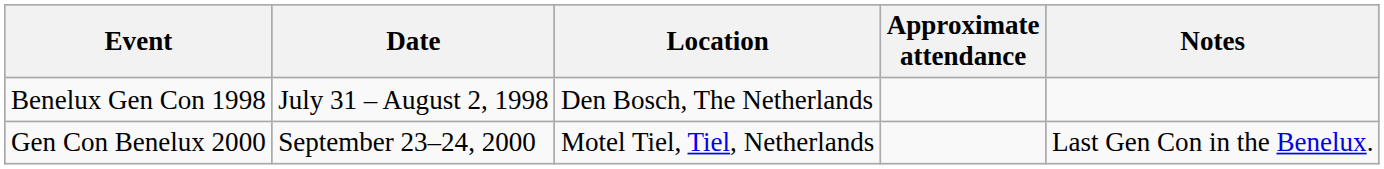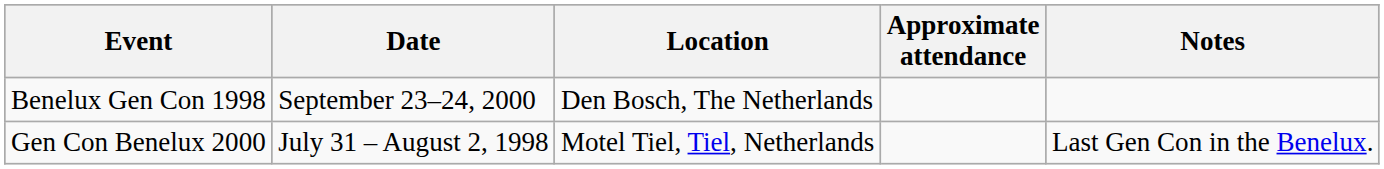Benelux Gen Con 1998 | Date: July 31 – August 2, 1998 -> September 23–24, 2000
Gen Con Benelux 2000 | Date: September 23–24, 2000 -> July 31 – August 2, 1998
